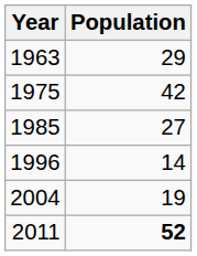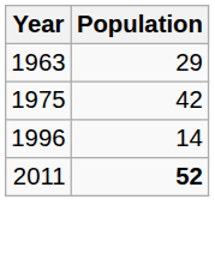- row: 1985 | 27
- row: 2004 | 19
